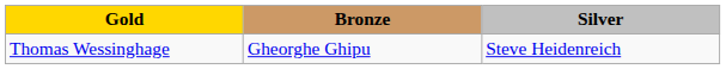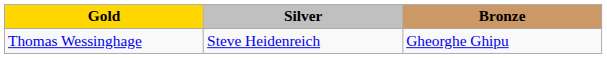columns swapped: Silver <-> Bronze
